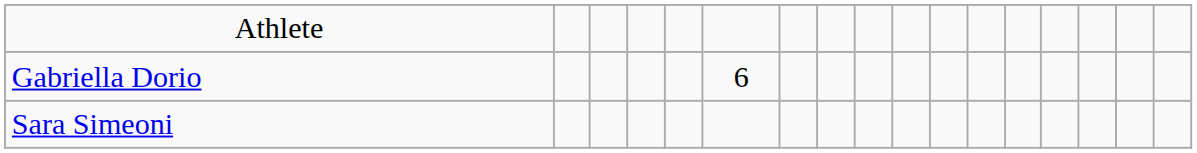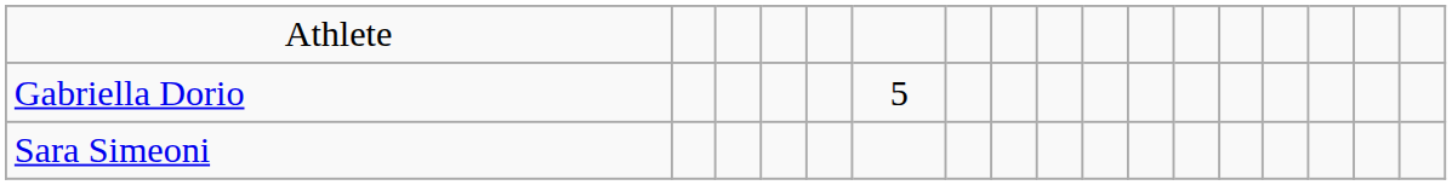Gabriella Dorio | column 6: 6 -> 5
